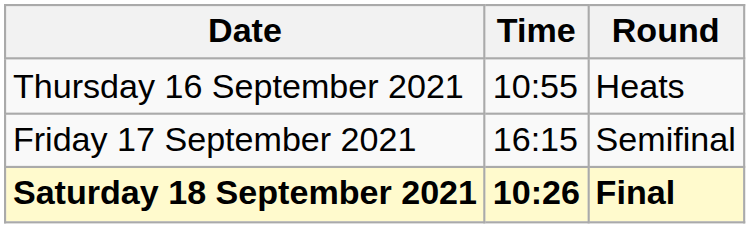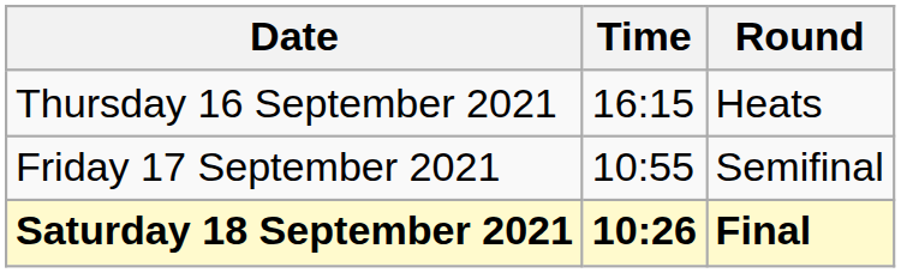Thursday 16 September 2021 | Time: 10:55 -> 16:15
Friday 17 September 2021 | Time: 16:15 -> 10:55
